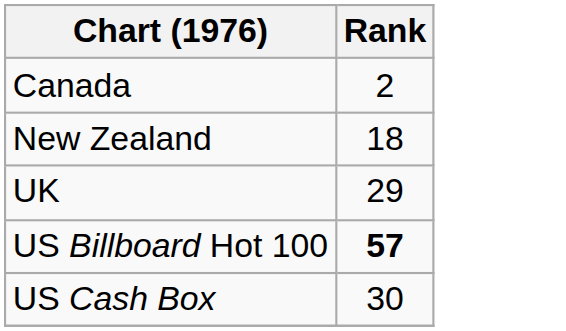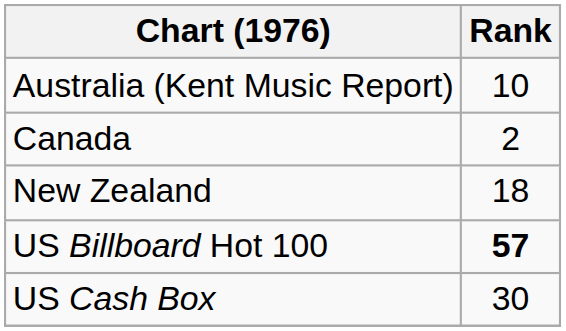+ row: Australia (Kent Music Report) | 10
- row: UK | 29
